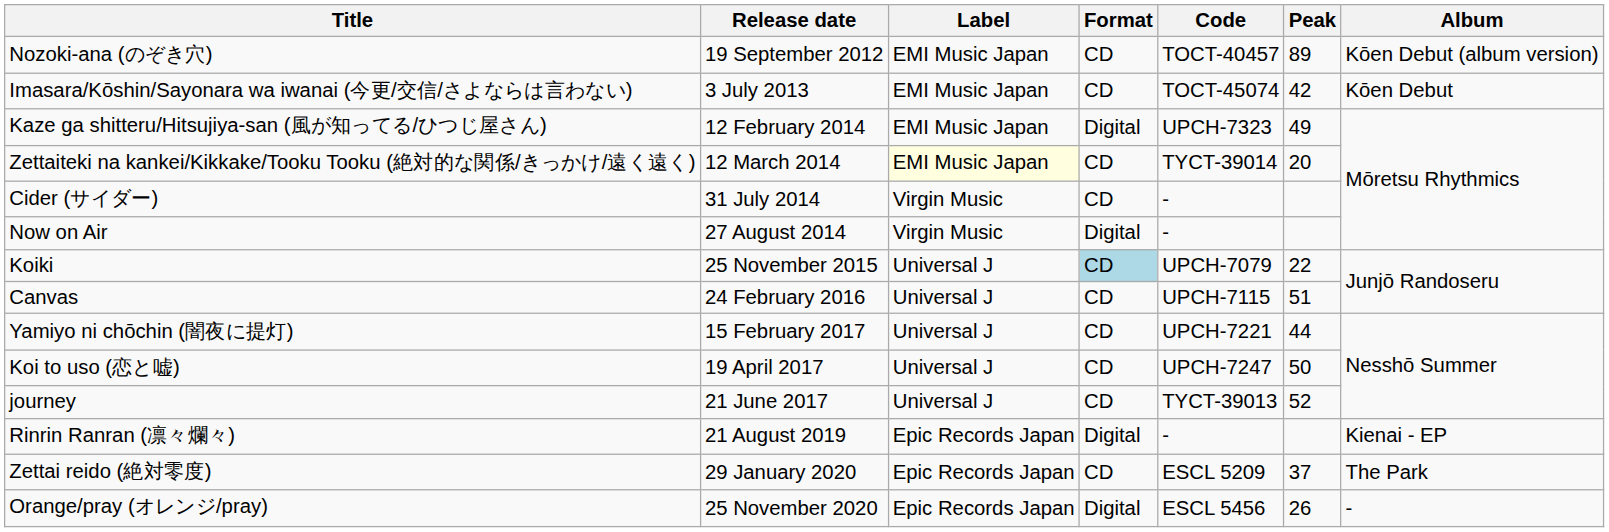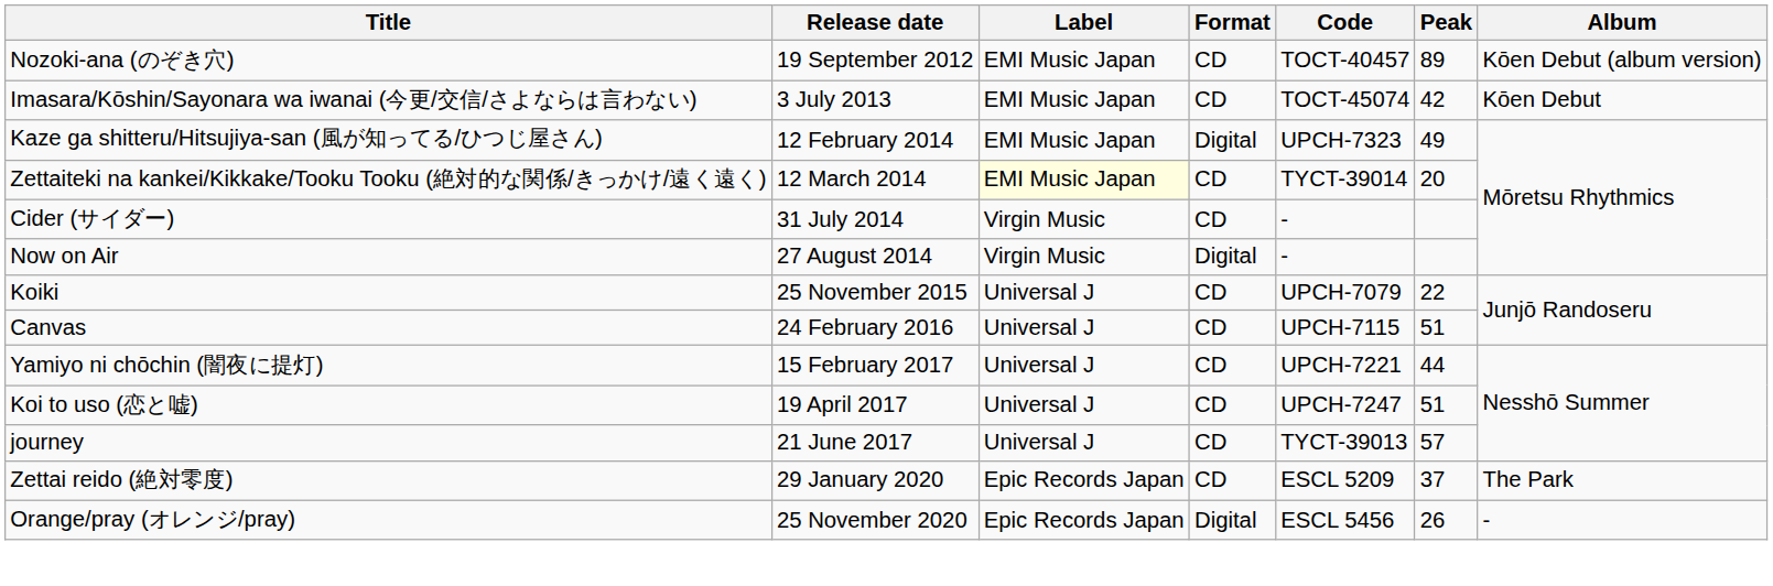Koiki | Format: lightblue background -> no background
Koi to uso (恋と嘘) | Peak: 50 -> 51
journey | Peak: 52 -> 57
- row: Rinrin Ranran (凛々爛々) | 21 August 2019 | Epic Records Japan | Digital | - | Kienai - EP
